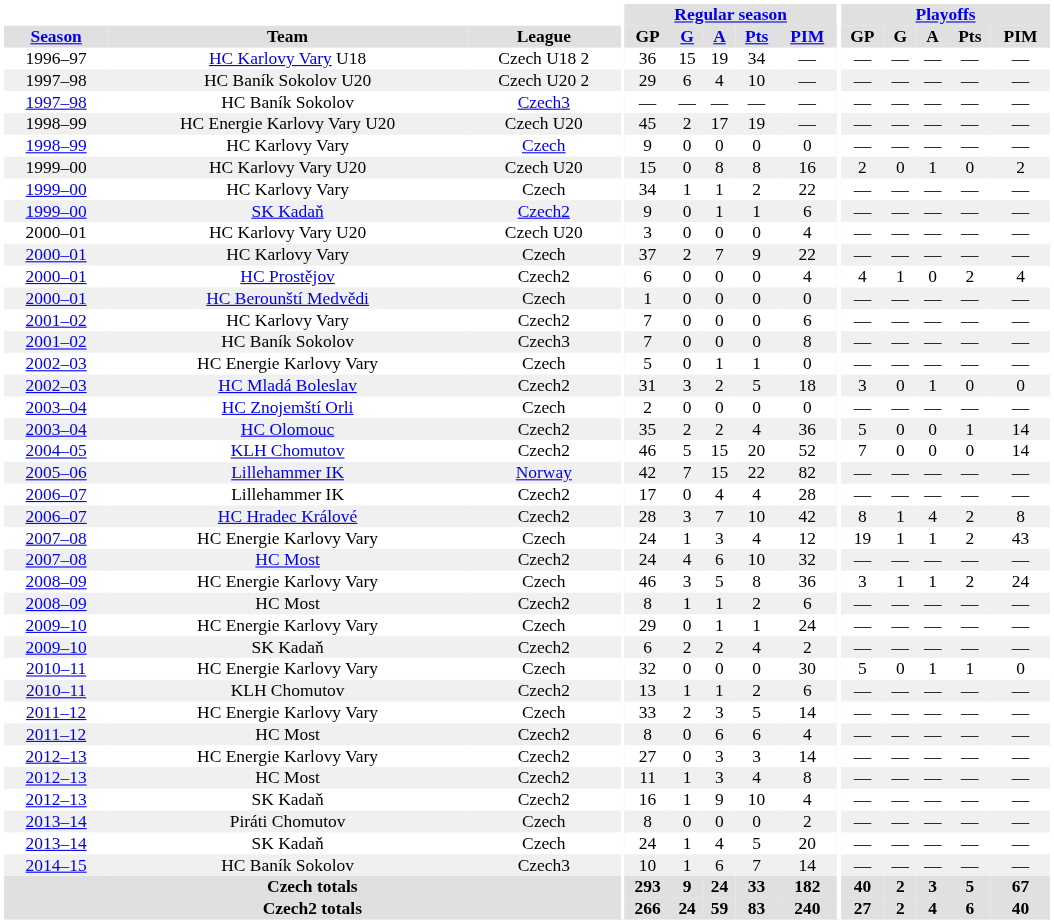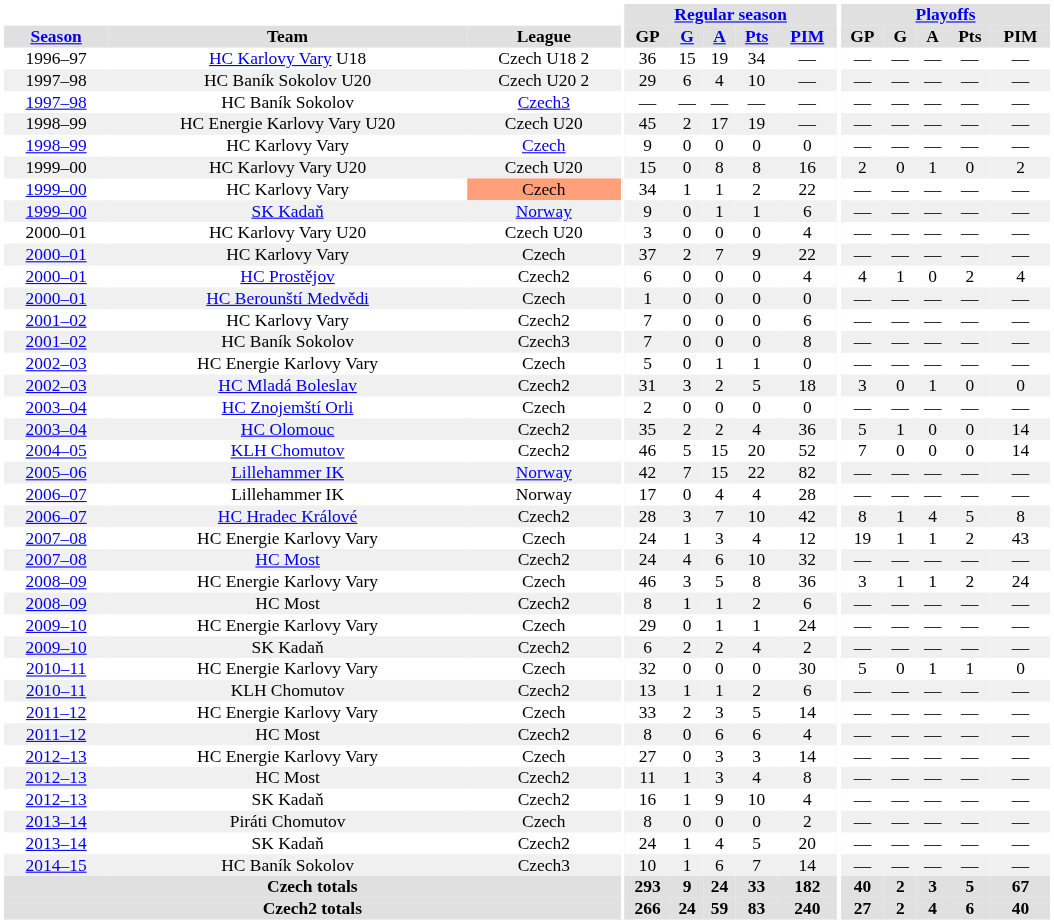1999–00 / HC Karlovy Vary | League: no background -> lightsalmon background
1999–00 / SK Kadaň | League: Czech2 -> Norway
2003–04 / HC Olomouc | Playoffs / G: 0 -> 1
2003–04 / HC Olomouc | Playoffs / Pts: 1 -> 0
2006–07 / Lillehammer IK | League: Czech2 -> Norway
2006–07 / HC Hradec Králové | Playoffs / Pts: 2 -> 5
2012–13 / HC Energie Karlovy Vary | League: Czech2 -> Czech
2013–14 / SK Kadaň | League: Czech -> Czech2
